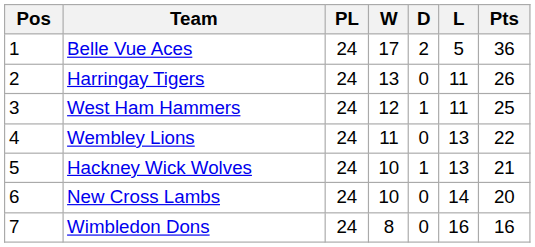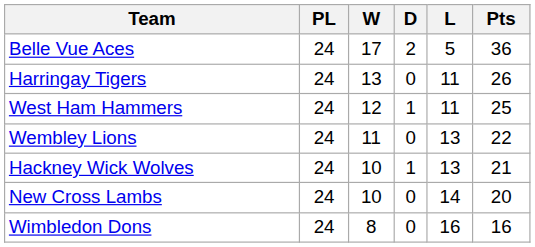- column: Pos | 1 | 2 | 3 | 4 | 5 | 6 | 7
